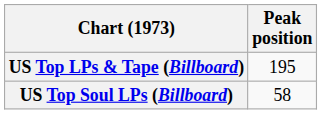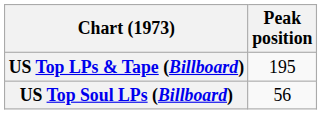US Top Soul LPs (Billboard) | Peak position: 58 -> 56
